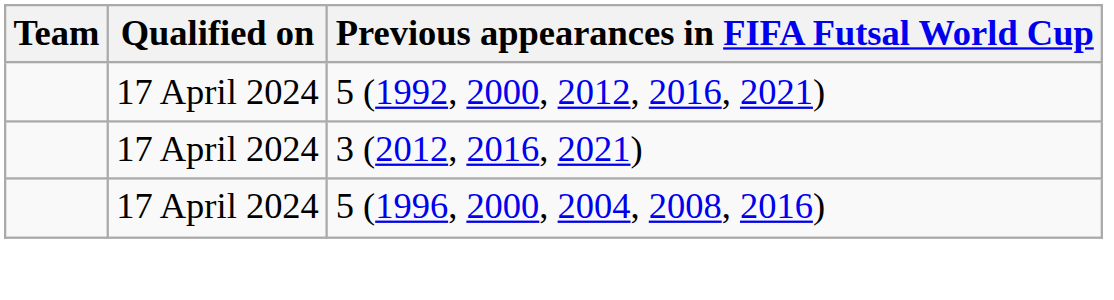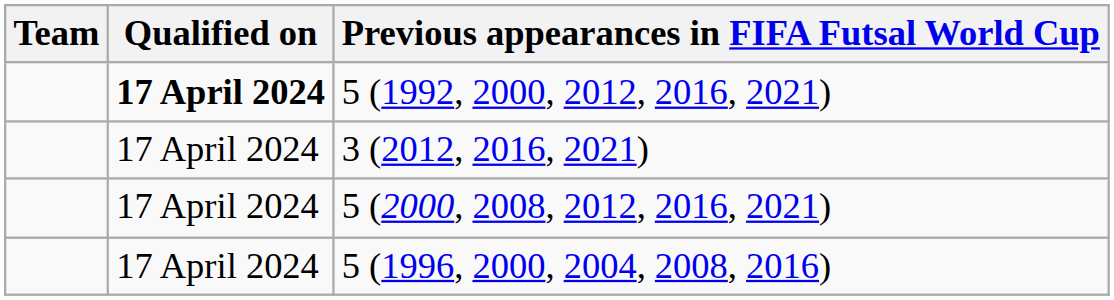5 (1992, 2000, 2012, 2016, 2021) | Qualified on: normal -> bold
+ row: 17 April 2024 | 5 (2000, 2008, 2012, 2016, 2021)
